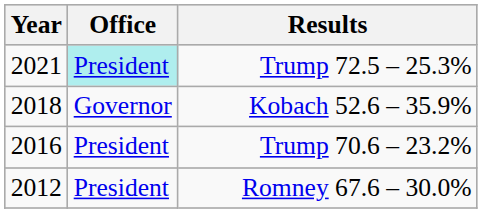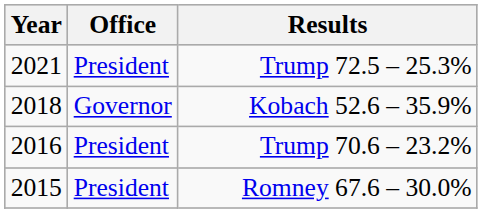Trump 72.5 – 25.3% | Office: paleturquoise background -> no background
Romney 67.6 – 30.0% | Year: 2012 -> 2015
